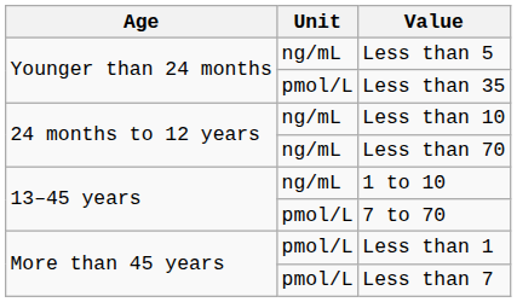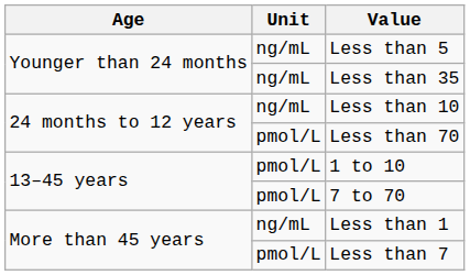Less than 35 | Unit: pmol/L -> ng/mL
Less than 70 | Unit: ng/mL -> pmol/L
1 to 10 | Unit: ng/mL -> pmol/L
Less than 1 | Unit: pmol/L -> ng/mL
